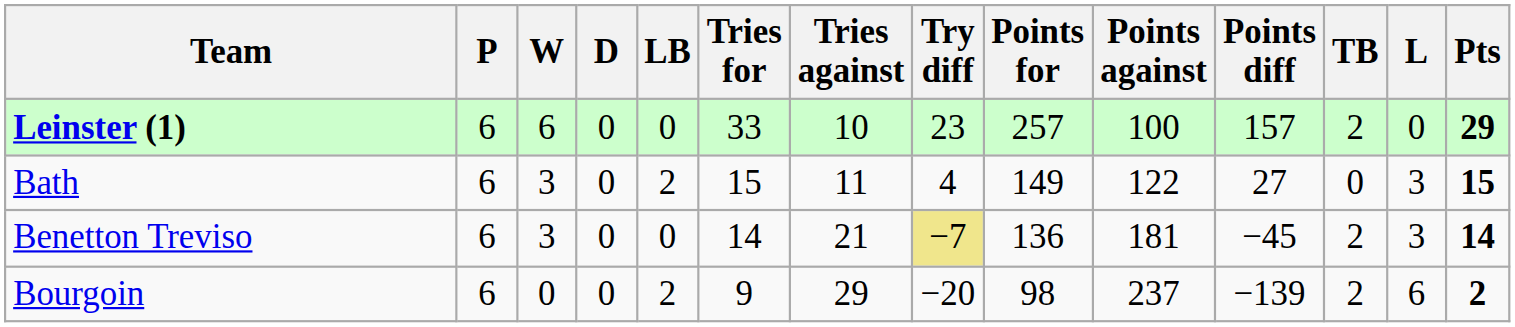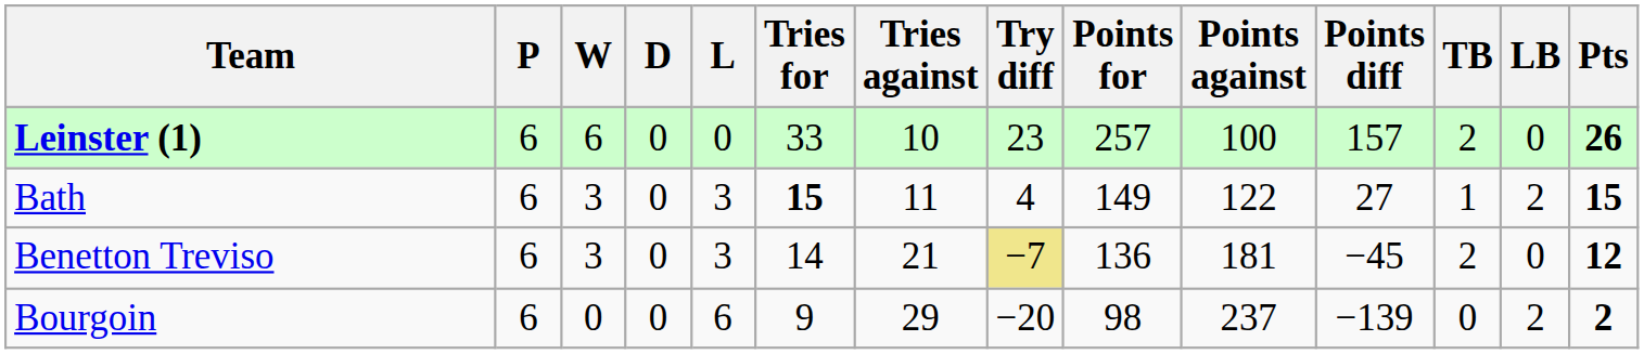columns swapped: L <-> LB
Leinster (1) | Pts: 29 -> 26
Bath | Tries for: normal -> bold
Bath | TB: 0 -> 1
Benetton Treviso | Pts: 14 -> 12
Bourgoin | TB: 2 -> 0
